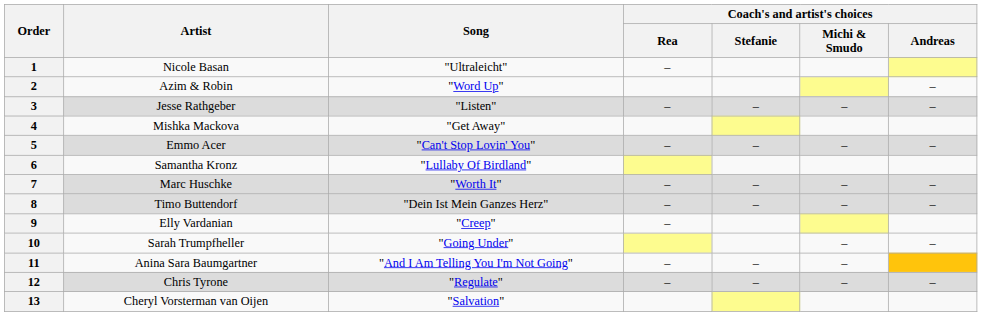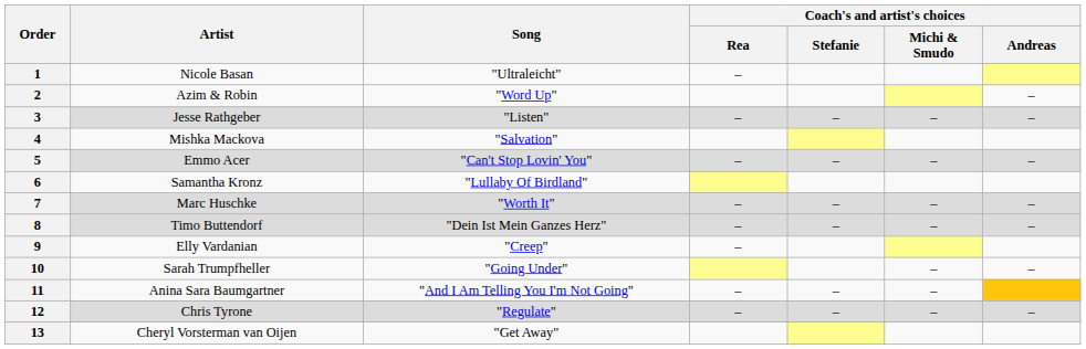4 | Song: "Get Away" -> "Salvation"
13 | Song: "Salvation" -> "Get Away"
